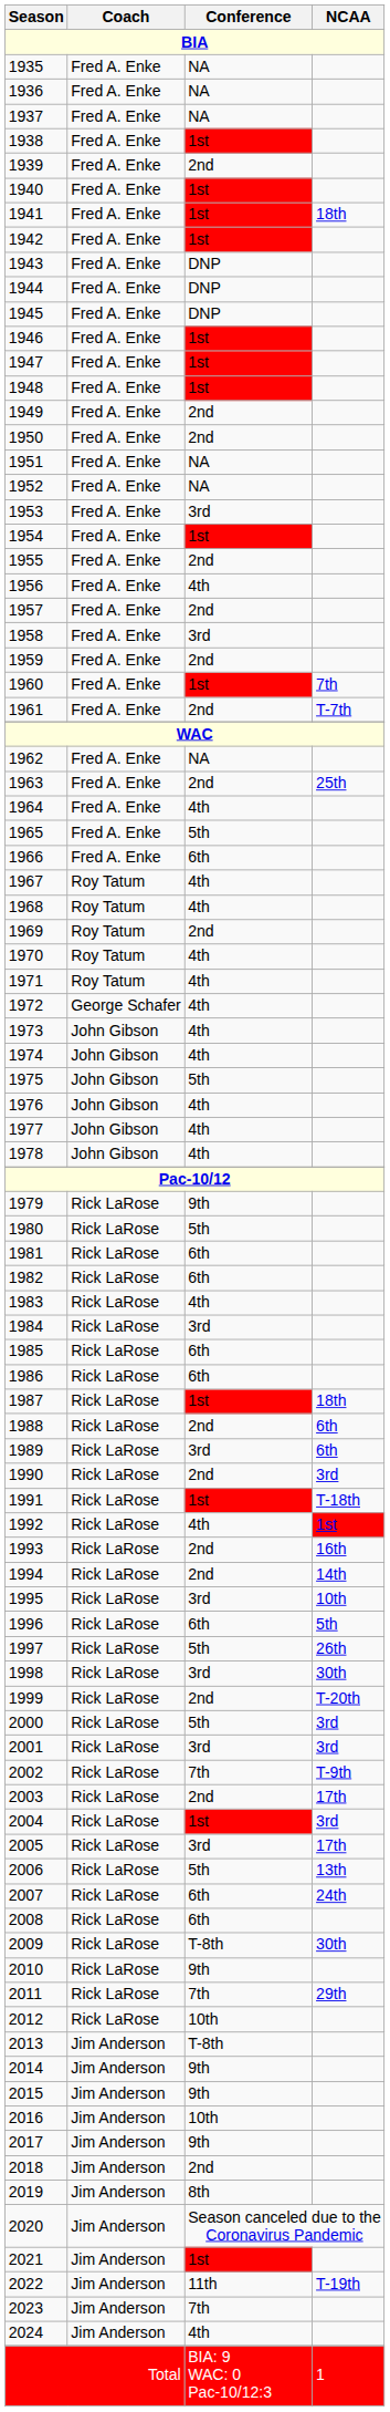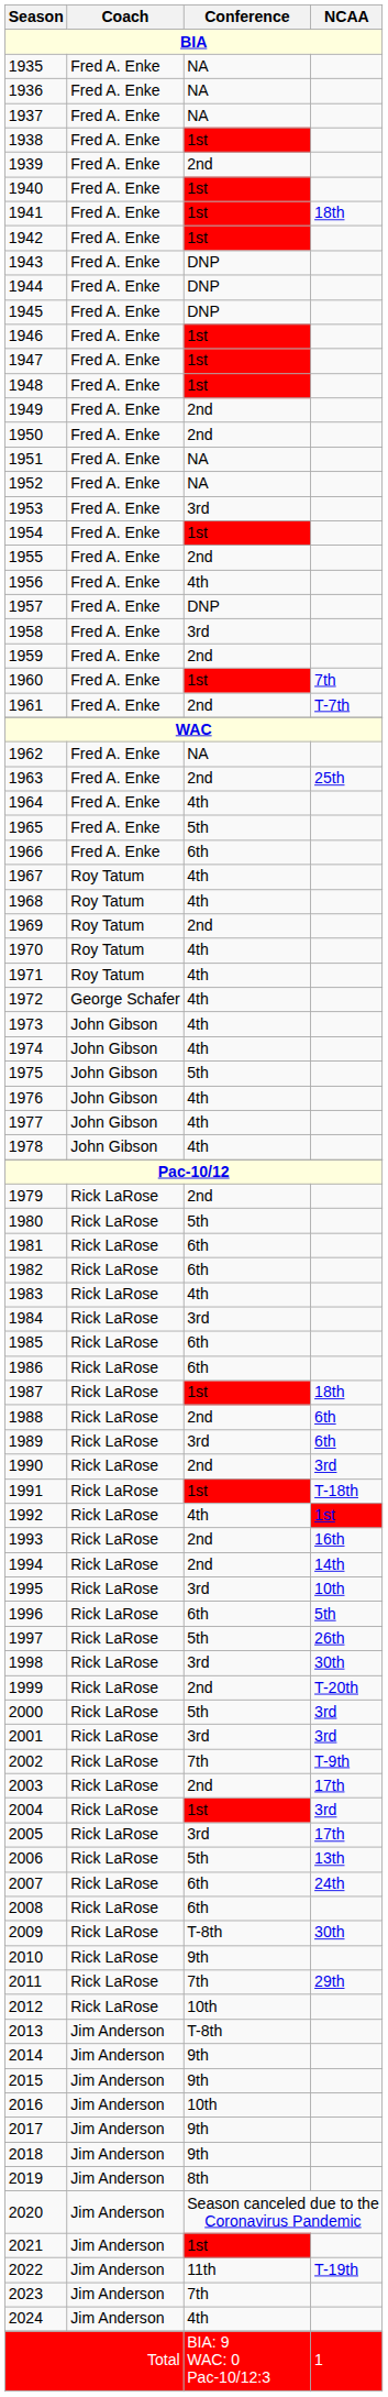1957 | Conference: 2nd -> DNP
1979 | Conference: 9th -> 2nd
2018 | Conference: 2nd -> 9th
